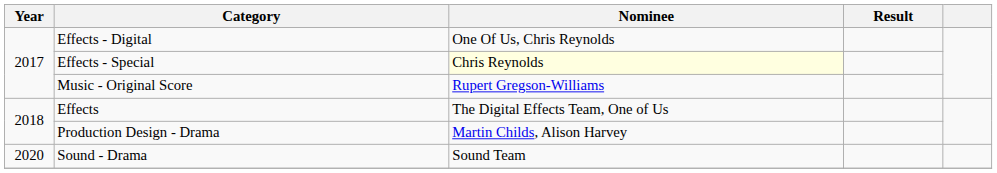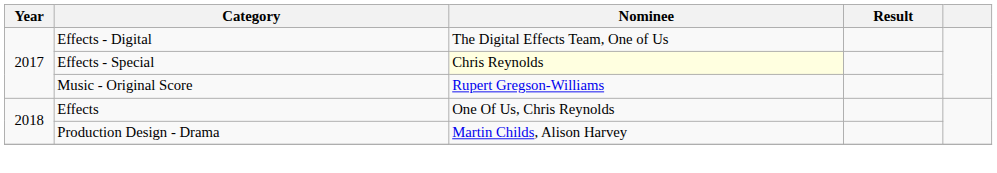Effects - Digital | Nominee: One Of Us, Chris Reynolds -> The Digital Effects Team, One of Us
Effects | Nominee: The Digital Effects Team, One of Us -> One Of Us, Chris Reynolds
- row: 2020 | Sound - Drama | Sound Team
